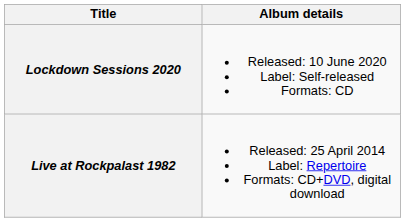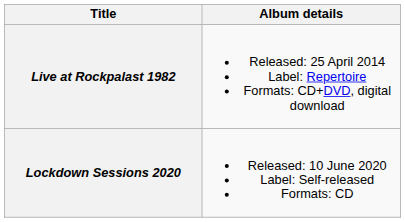rows swapped: Live at Rockpalast 1982 <-> Lockdown Sessions 2020
